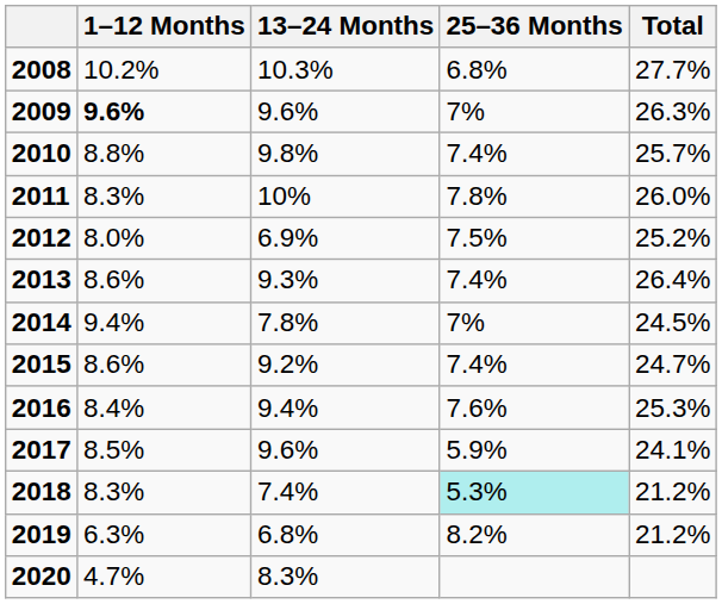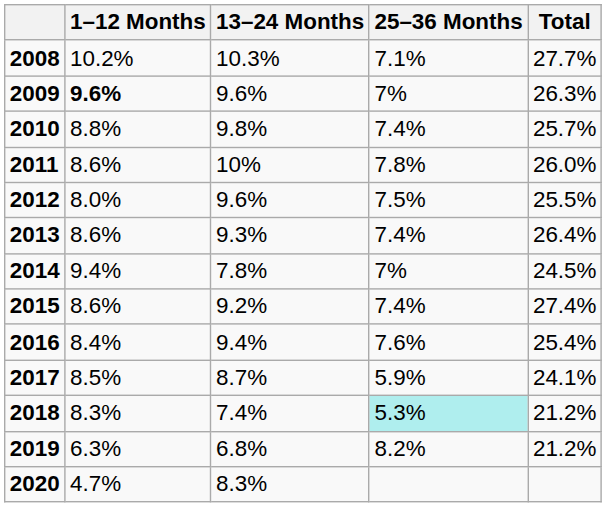2008 | 25–36 Months: 6.8% -> 7.1%
2011 | 1–12 Months: 8.3% -> 8.6%
2012 | 13–24 Months: 6.9% -> 9.6%
2012 | Total: 25.2% -> 25.5%
2015 | Total: 24.7% -> 27.4%
2016 | Total: 25.3% -> 25.4%
2017 | 13–24 Months: 9.6% -> 8.7%
